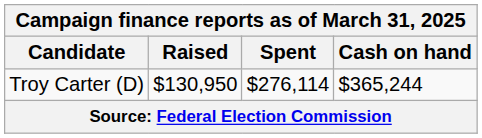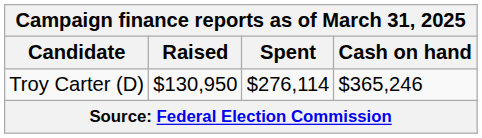Troy Carter (D) | Cash on hand: $365,244 -> $365,246
